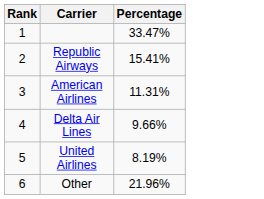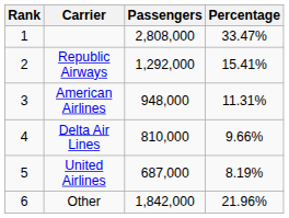+ column: Passengers | 2,808,000 | 1,292,000 | 948,000 | 810,000 | 687,000 | 1,842,000
